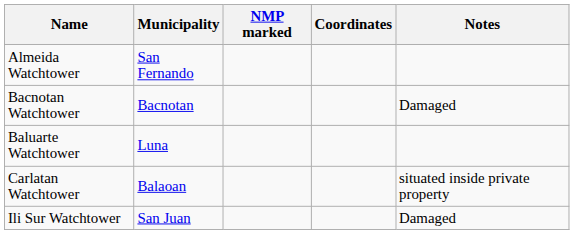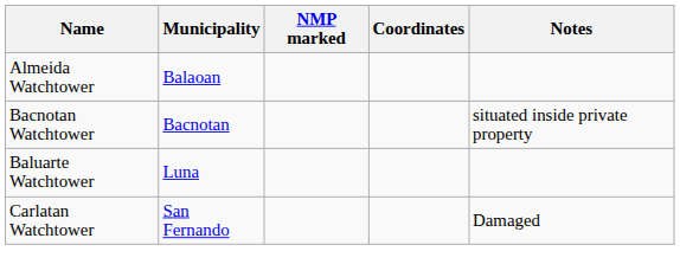Almeida Watchtower | Municipality: San Fernando -> Balaoan
Bacnotan Watchtower | Notes: Damaged -> situated inside private property
Carlatan Watchtower | Municipality: Balaoan -> San Fernando
Carlatan Watchtower | Notes: situated inside private property -> Damaged
- row: Ili Sur Watchtower | San Juan | Damaged
